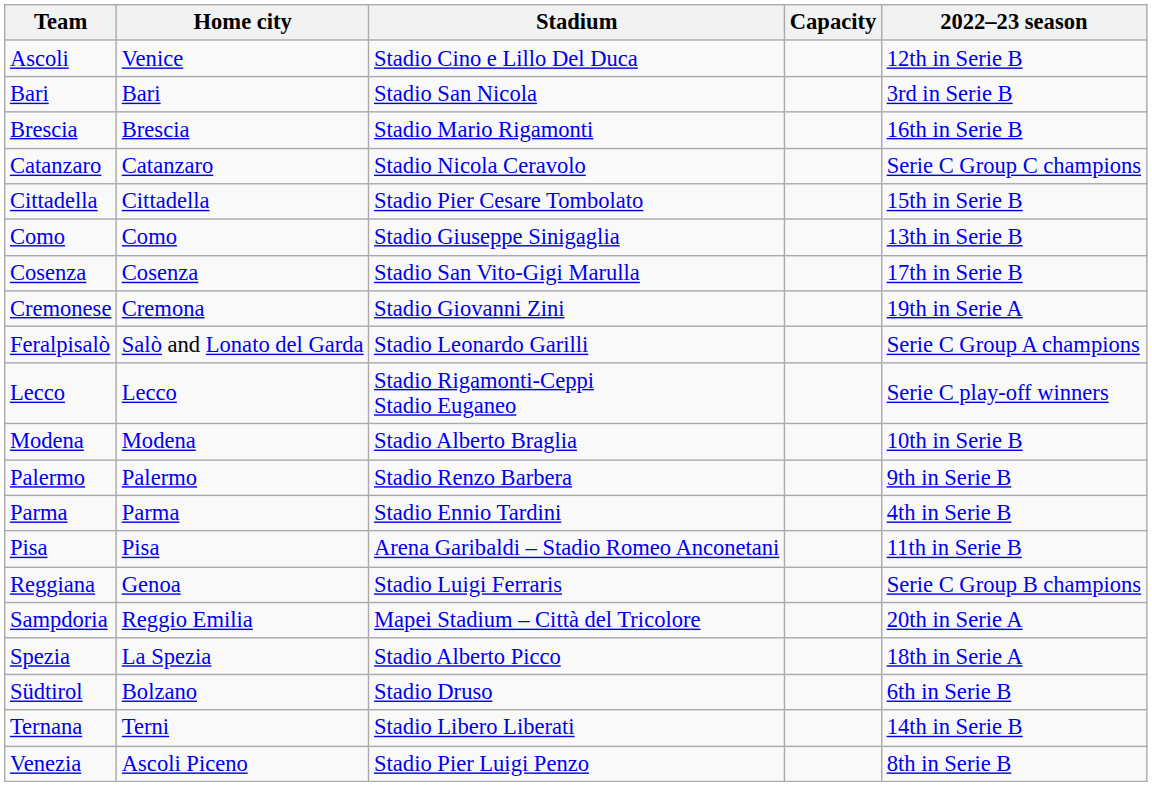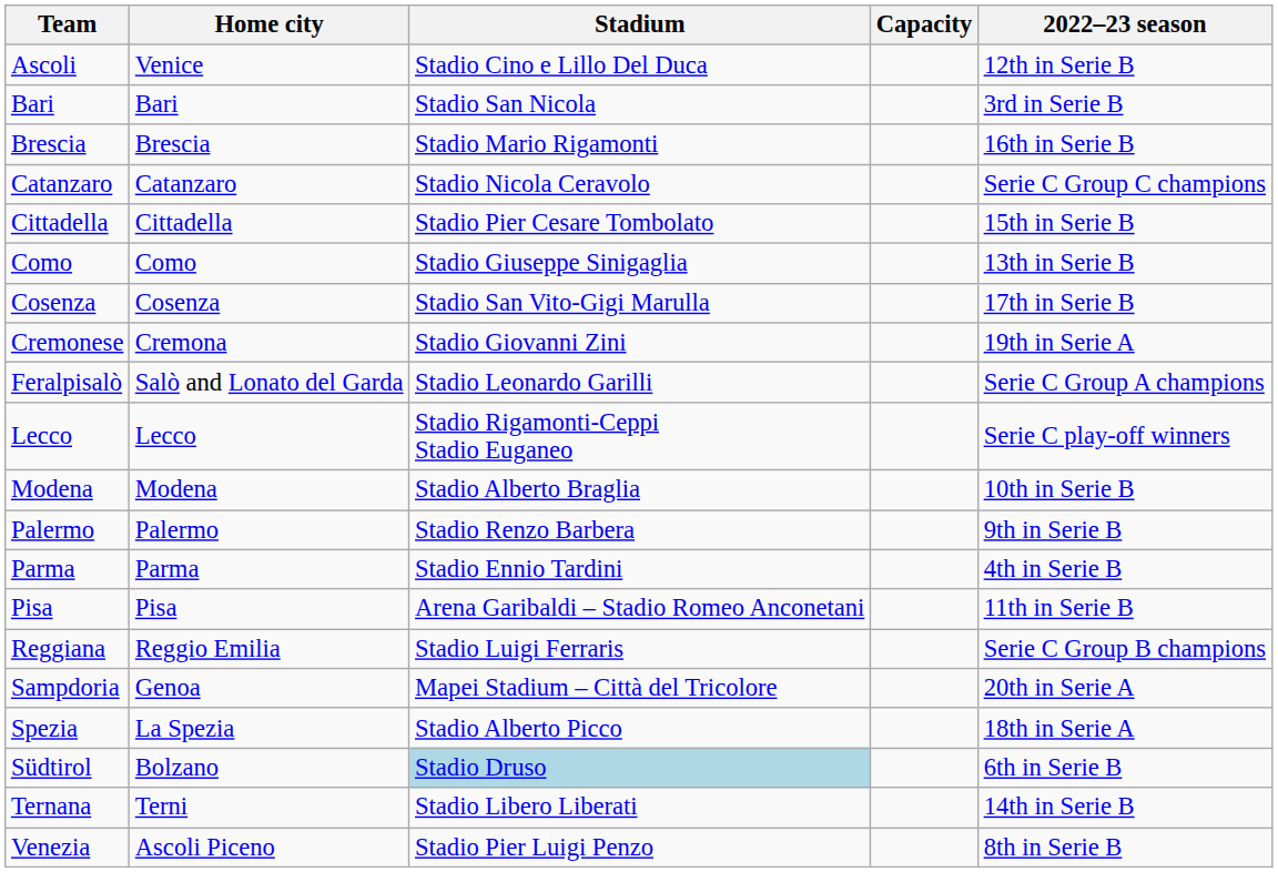Reggiana | Home city: Genoa -> Reggio Emilia
Sampdoria | Home city: Reggio Emilia -> Genoa
Südtirol | Stadium: no background -> lightblue background
